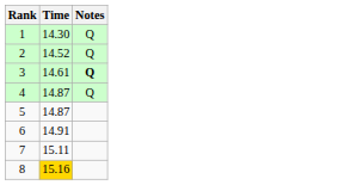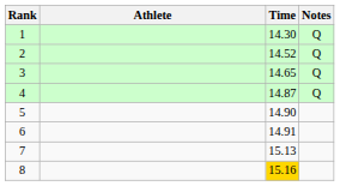+ column: Athlete
3 | Time: 14.61 -> 14.65
3 | Notes: bold -> normal
5 | Time: 14.87 -> 14.90
7 | Time: 15.11 -> 15.13
